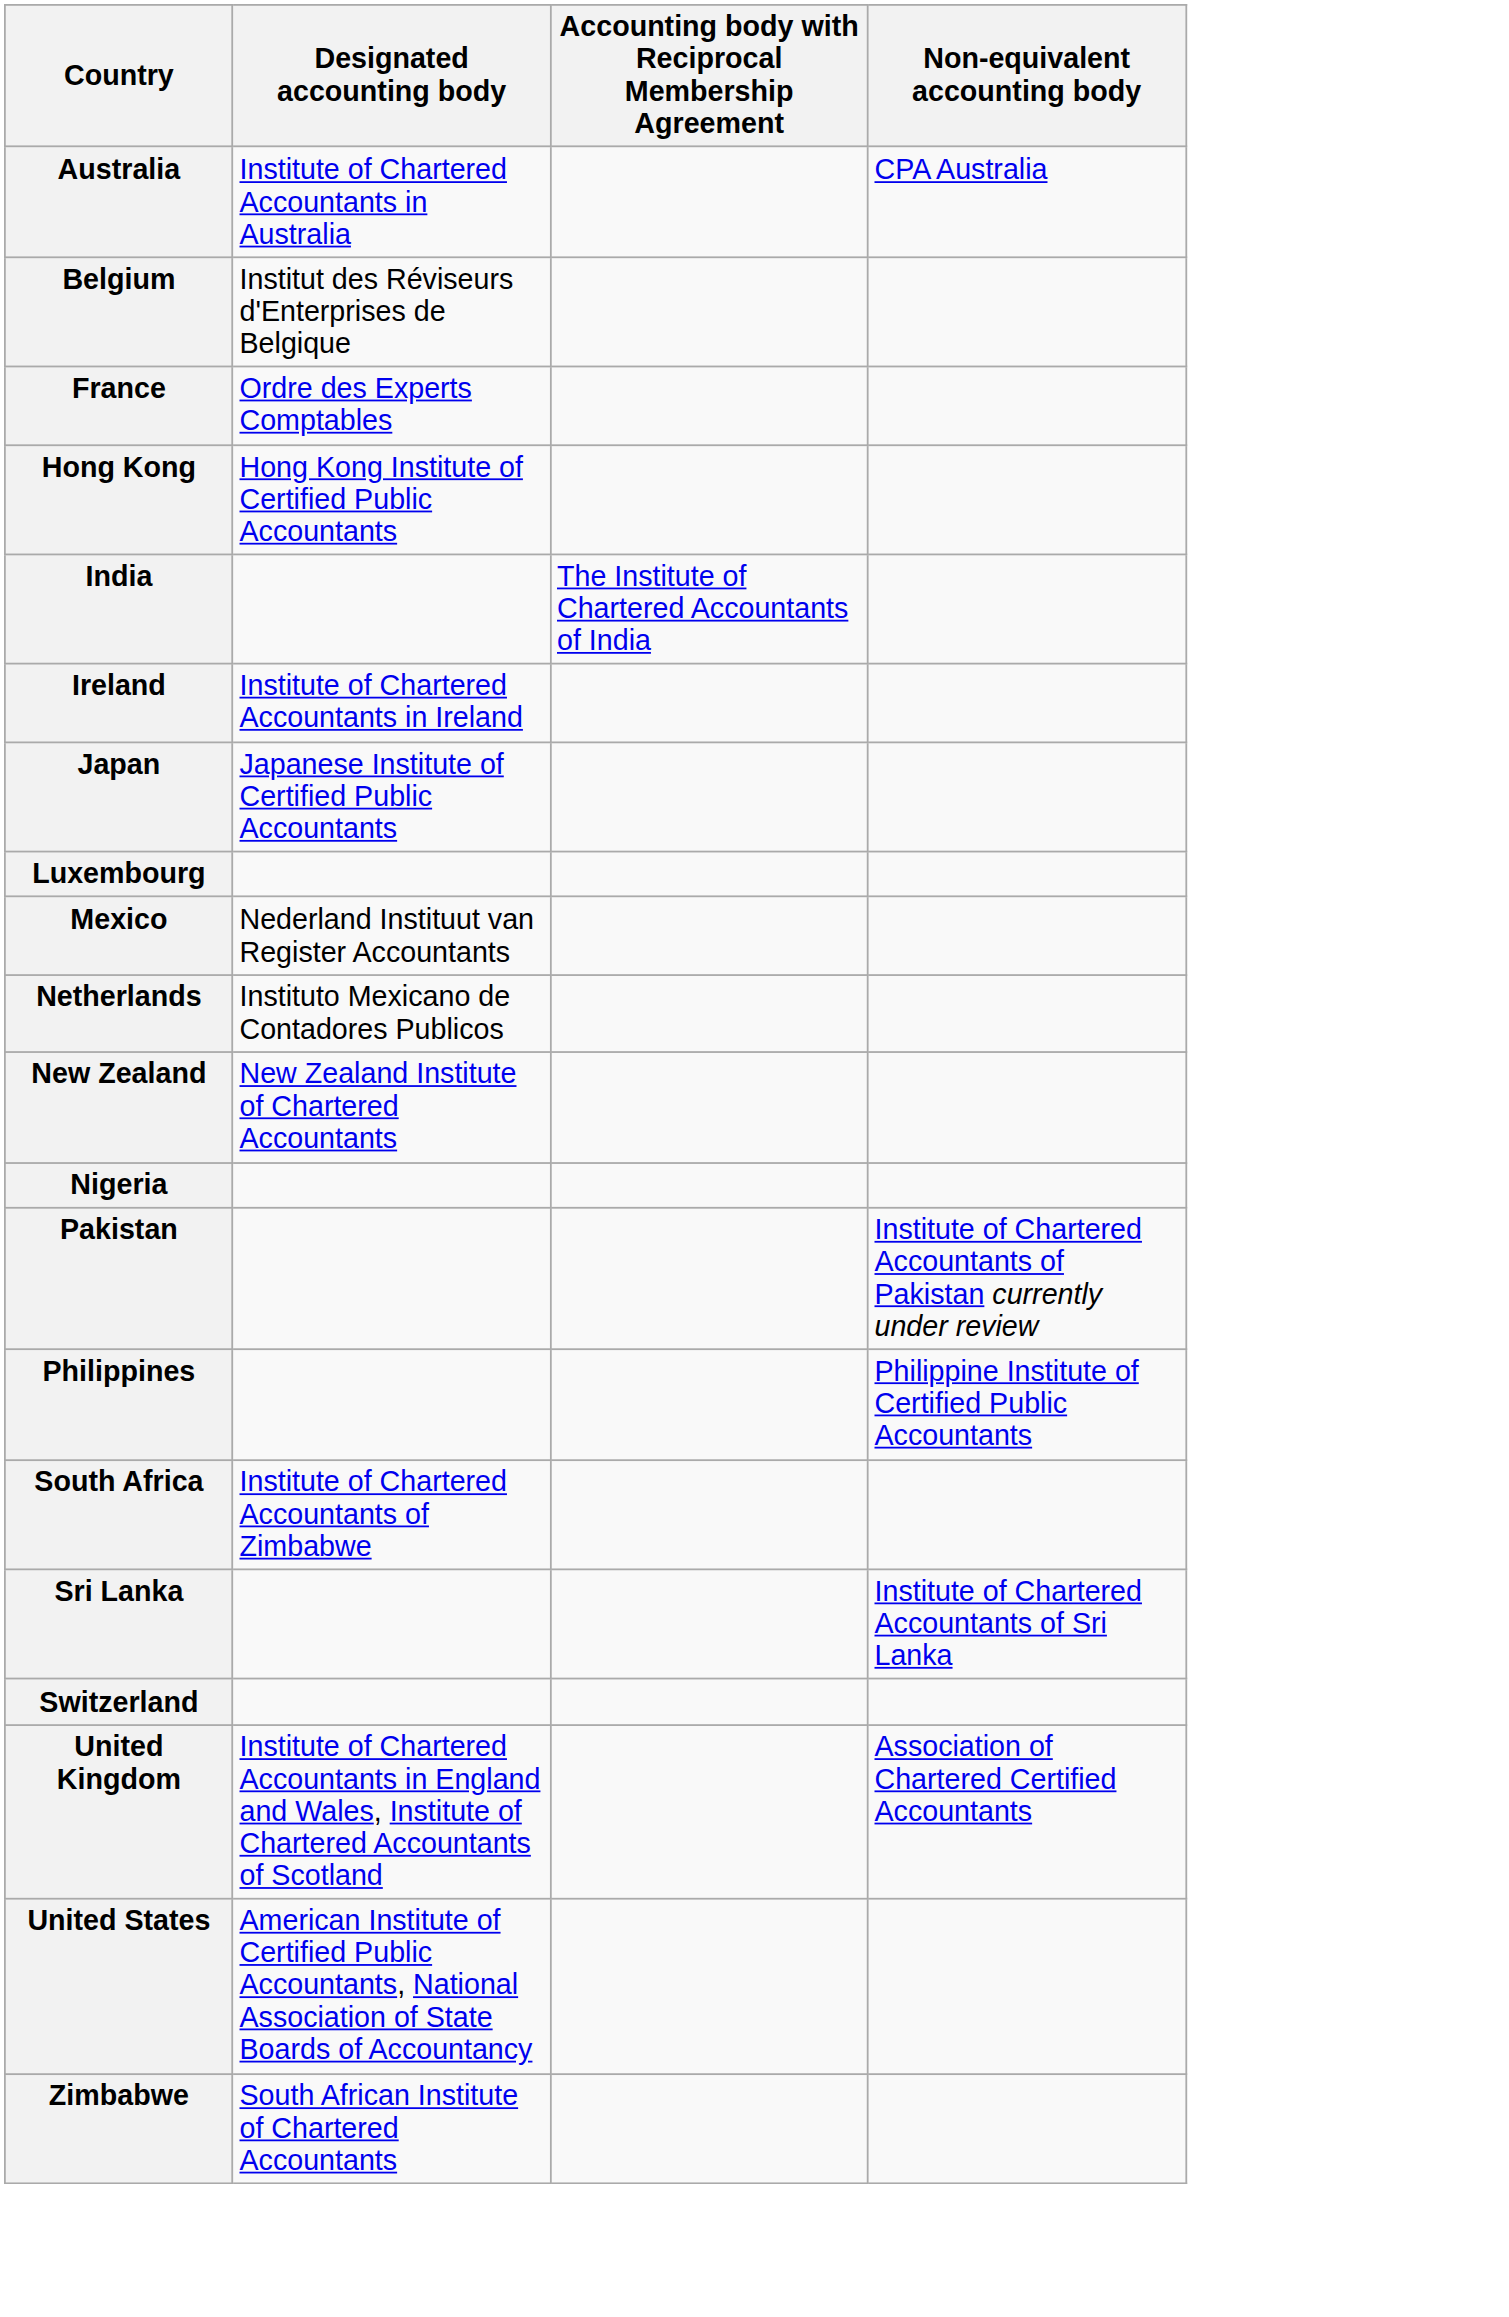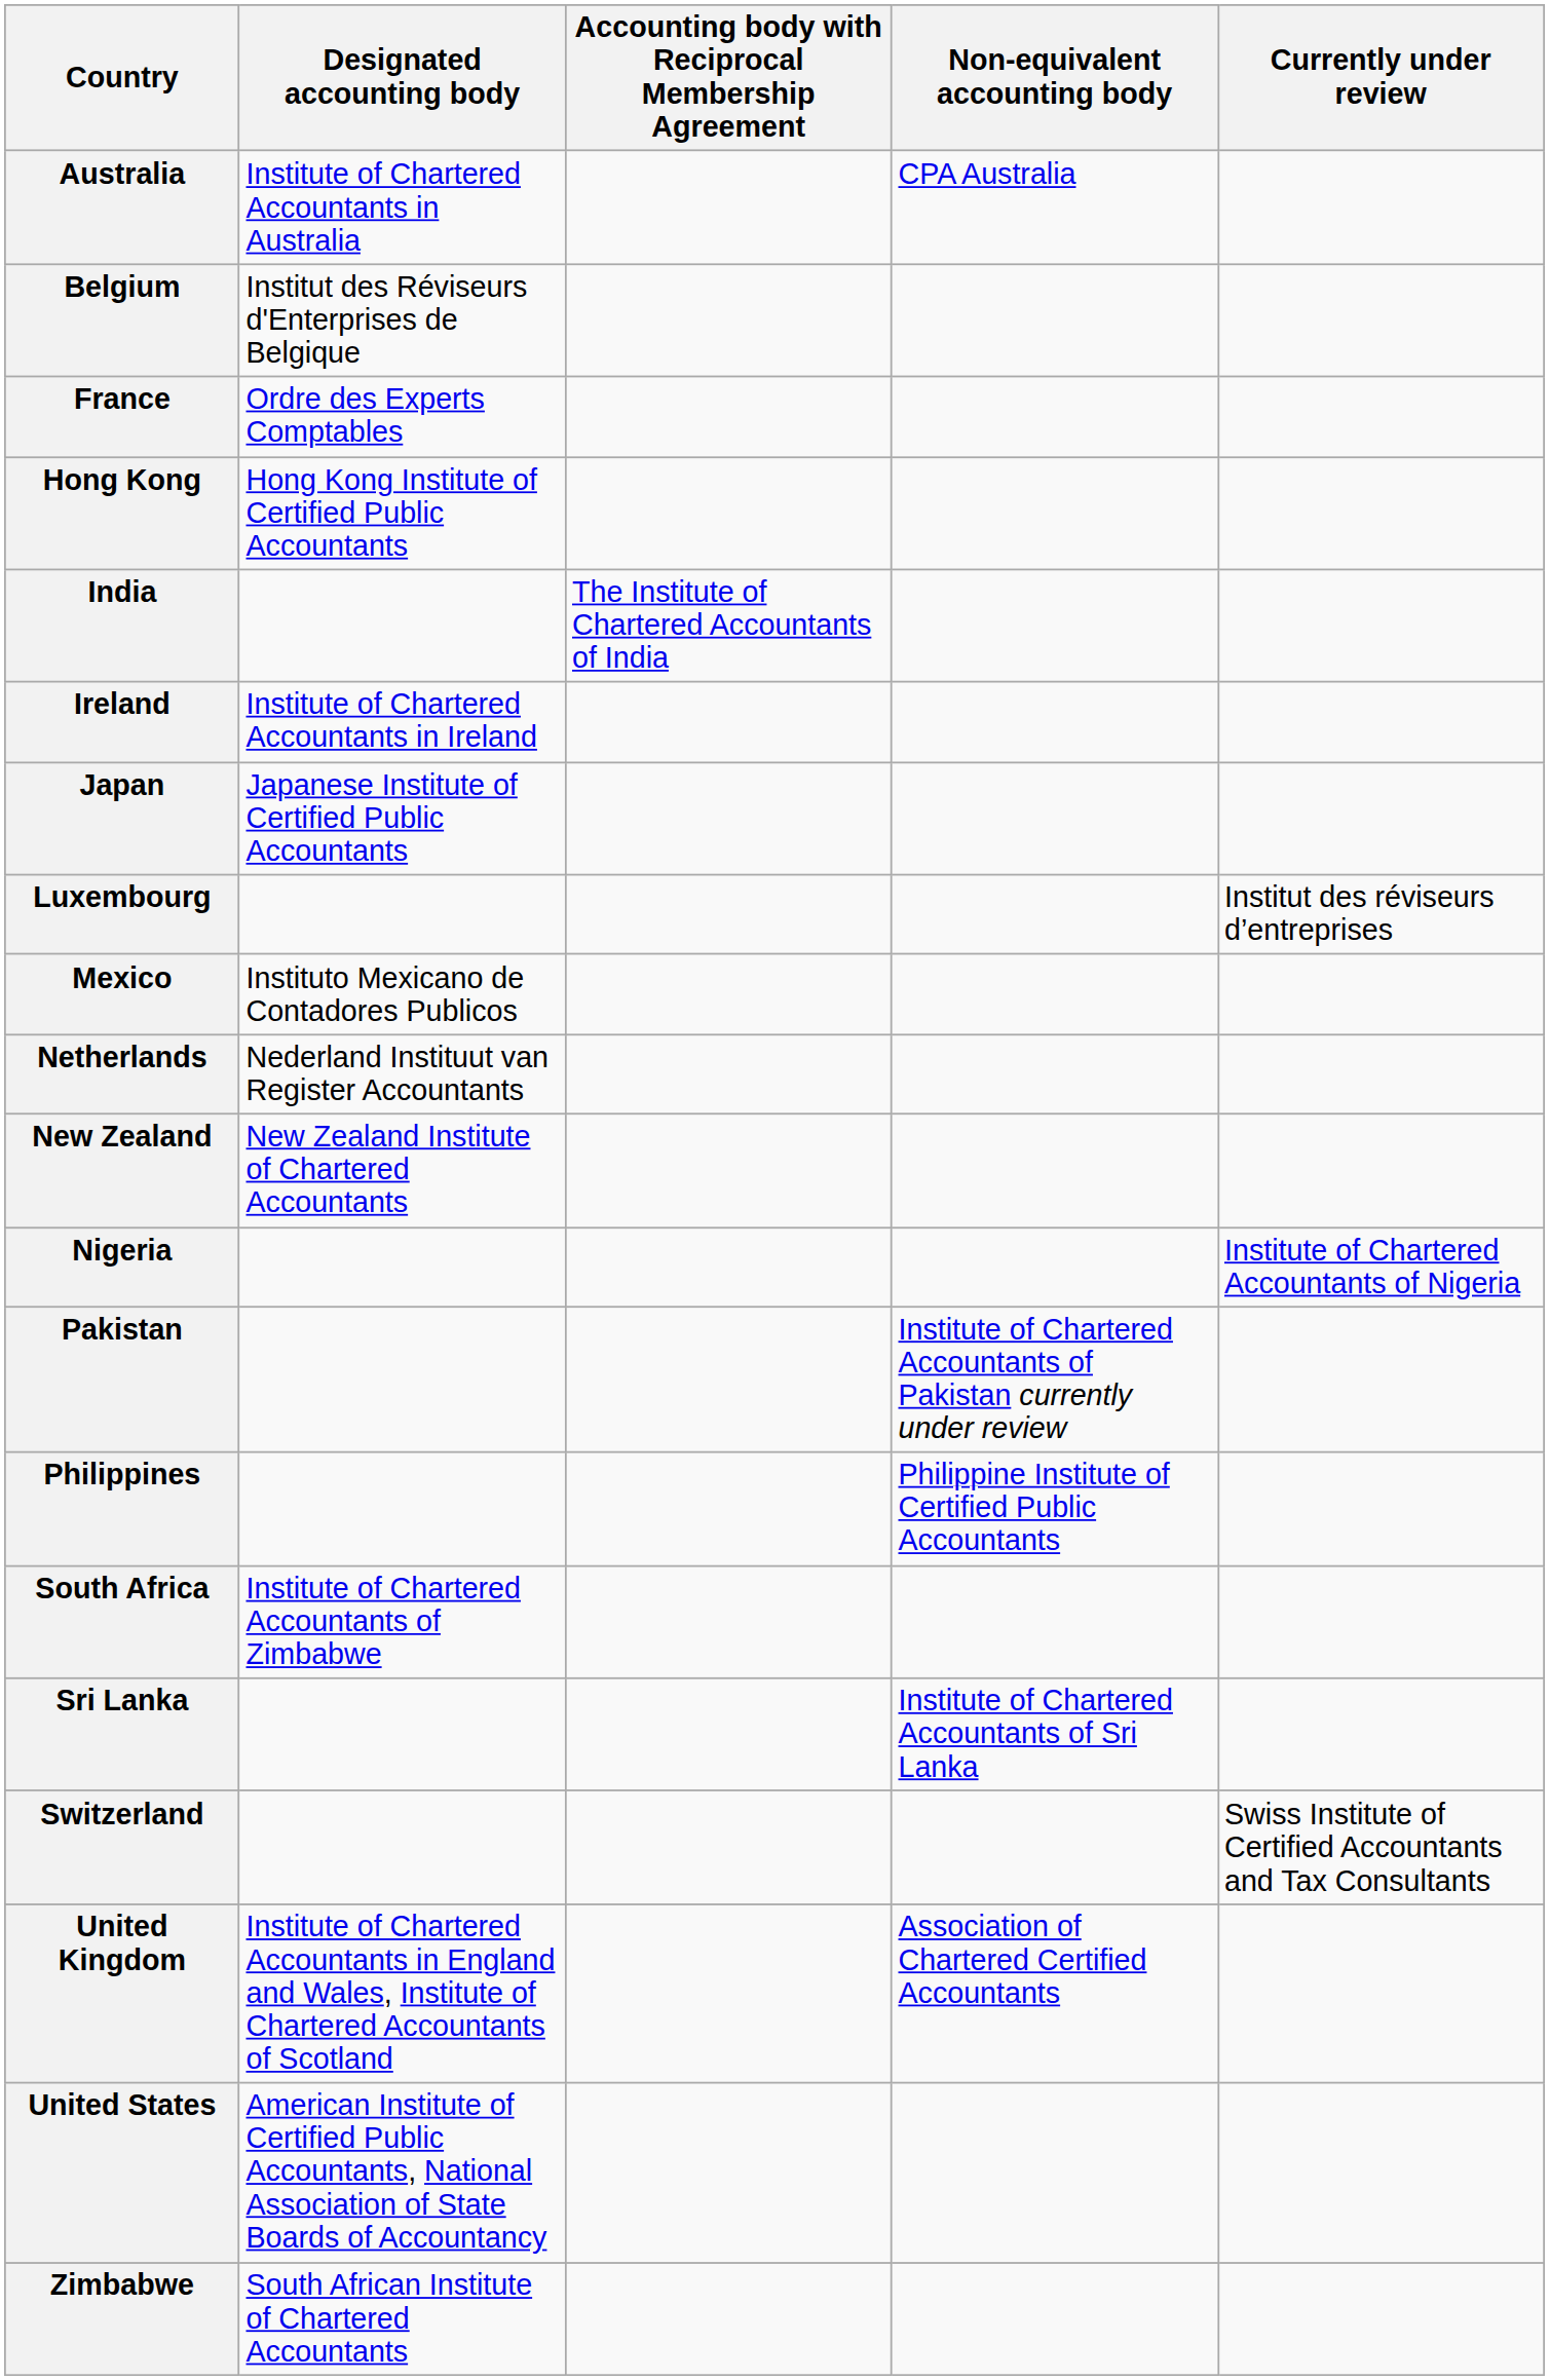+ column: Currently under review | Institut des réviseurs d’entreprises | Institute of Chartered Accountants of Nigeria | Swiss Institute of Certified Accountants and Tax Consultants
Mexico | Designated accounting body: Nederland Instituut van Register Accountants -> Instituto Mexicano de Contadores Publicos
Netherlands | Designated accounting body: Instituto Mexicano de Contadores Publicos -> Nederland Instituut van Register Accountants
